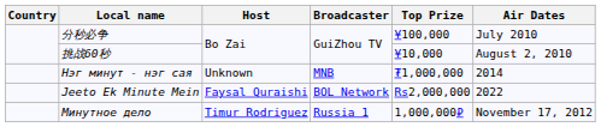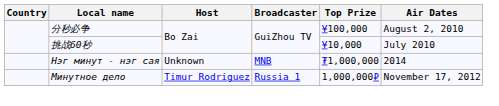分秒必争 | Air Dates: July 2010 -> August 2, 2010
挑战60秒 | Air Dates: August 2, 2010 -> July 2010
- row: Jeeto Ek Minute Mein | Faysal Quraishi | BOL Network | Rs2,000,000 | 2022
